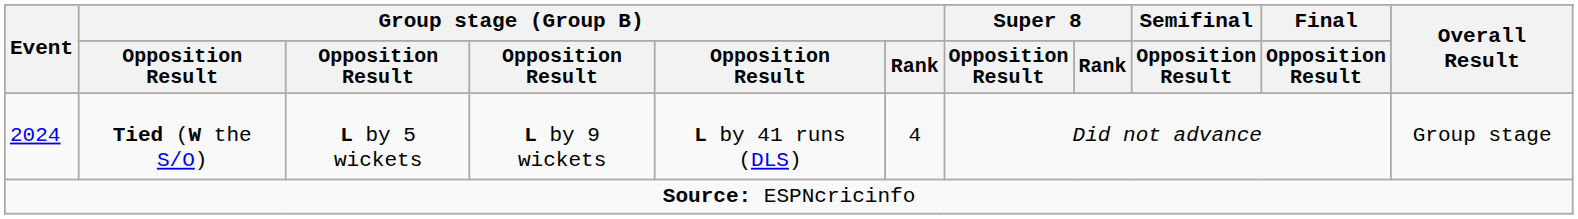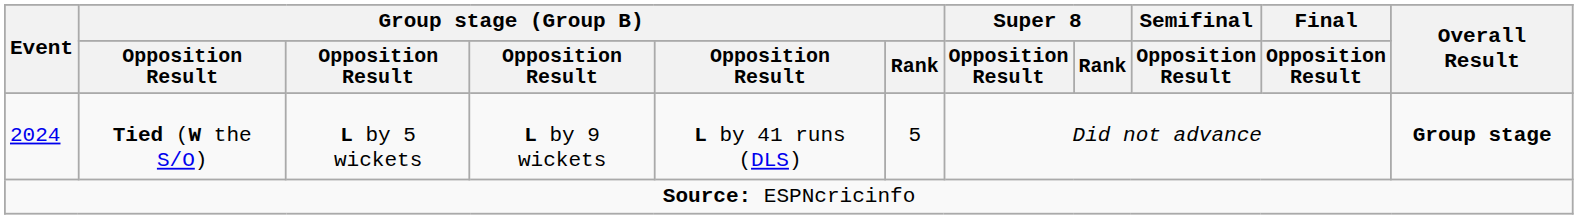2024 | Group stage (Group B) / Rank: 4 -> 5
2024 | Overall Result: normal -> bold
